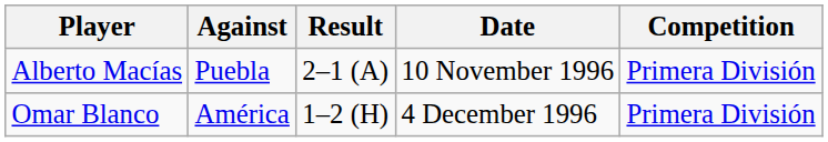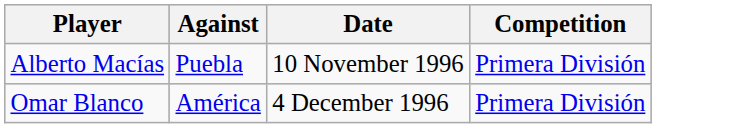- column: Result | 2–1 (A) | 1–2 (H)
